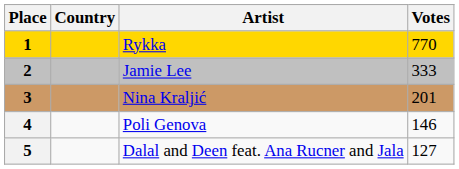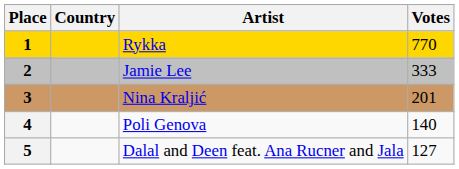4 | Votes: 146 -> 140
